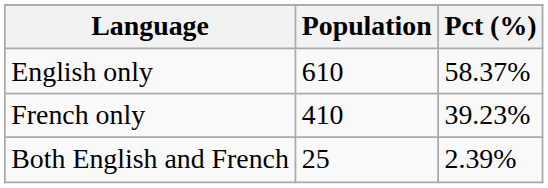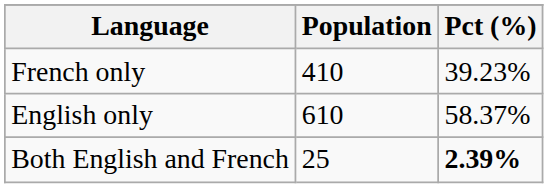rows swapped: English only <-> French only
Both English and French | Pct (%): normal -> bold
